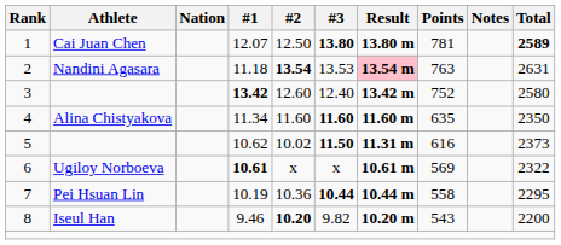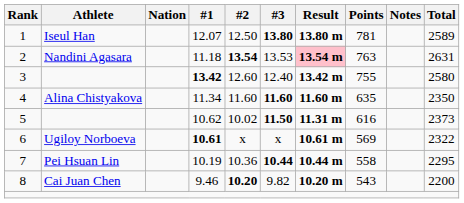1 | Athlete: Cai Juan Chen -> Iseul Han
1 | Total: bold -> normal
3 | Points: 752 -> 755
8 | Athlete: Iseul Han -> Cai Juan Chen
